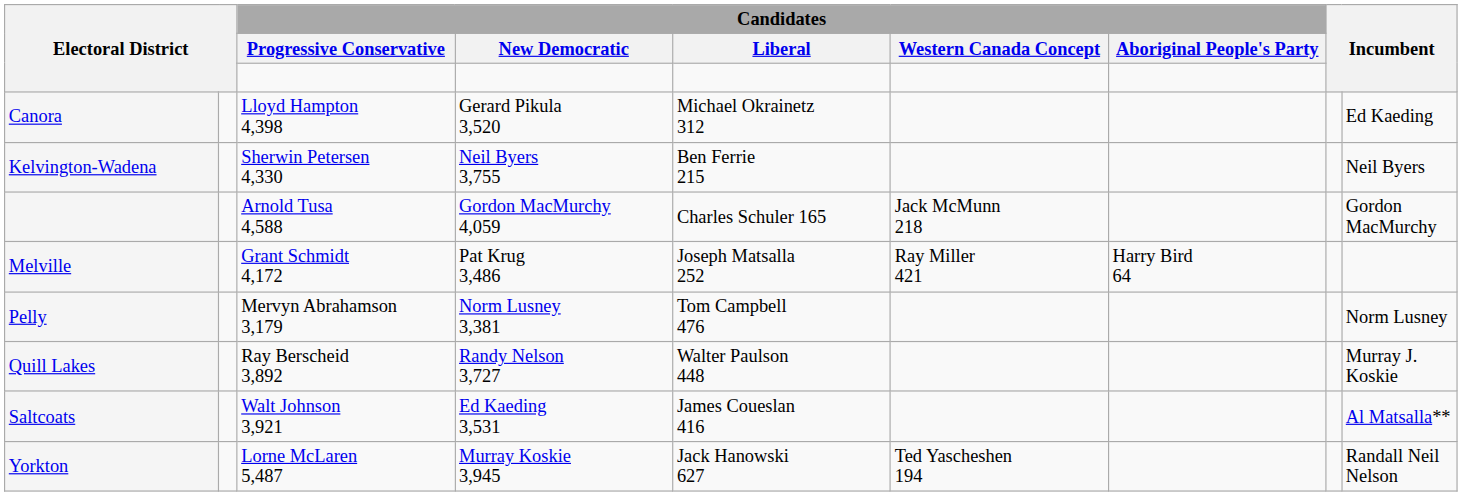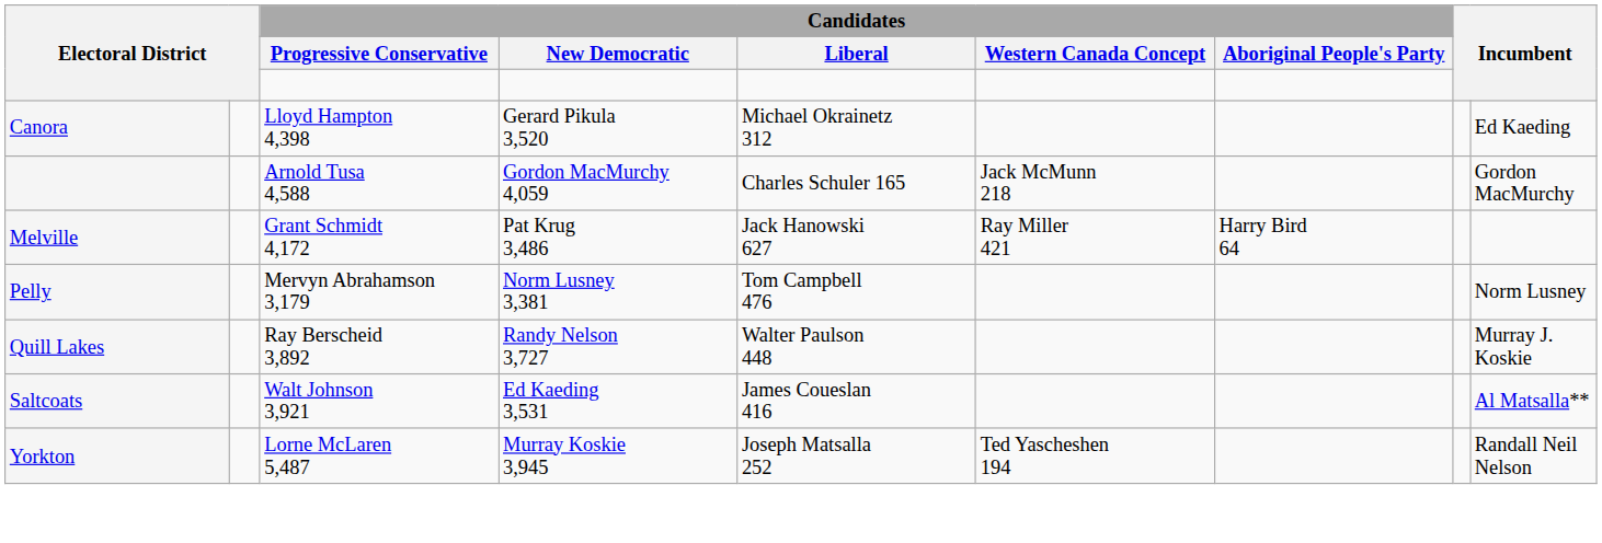- row: Kelvington-Wadena | Sherwin Petersen 4,330 | Neil Byers 3,755 | Ben Ferrie 215 | Neil Byers
Melville | Candidates / Liberal: Joseph Matsalla 252 -> Jack Hanowski 627
Yorkton | Candidates / Liberal: Jack Hanowski 627 -> Joseph Matsalla 252
